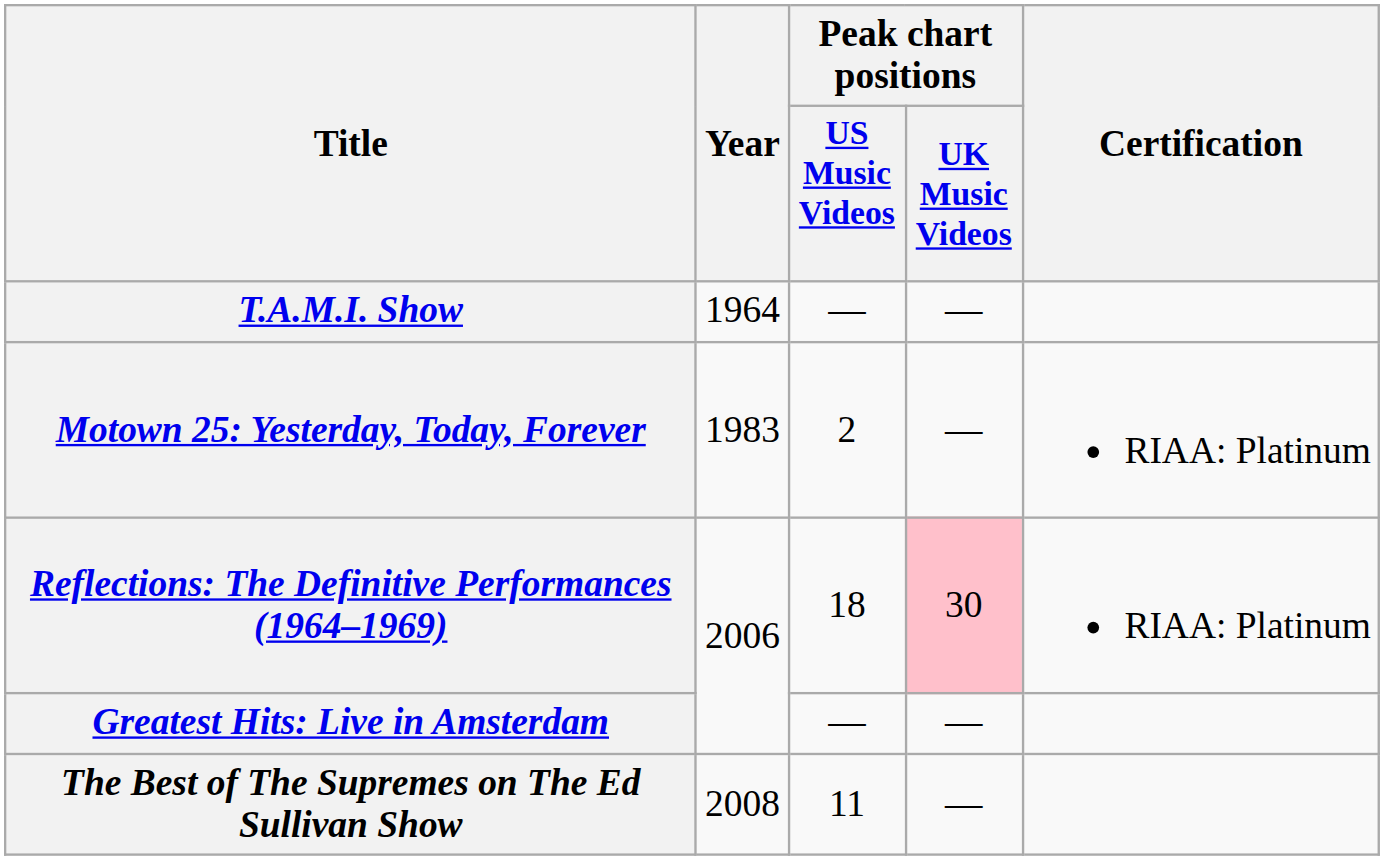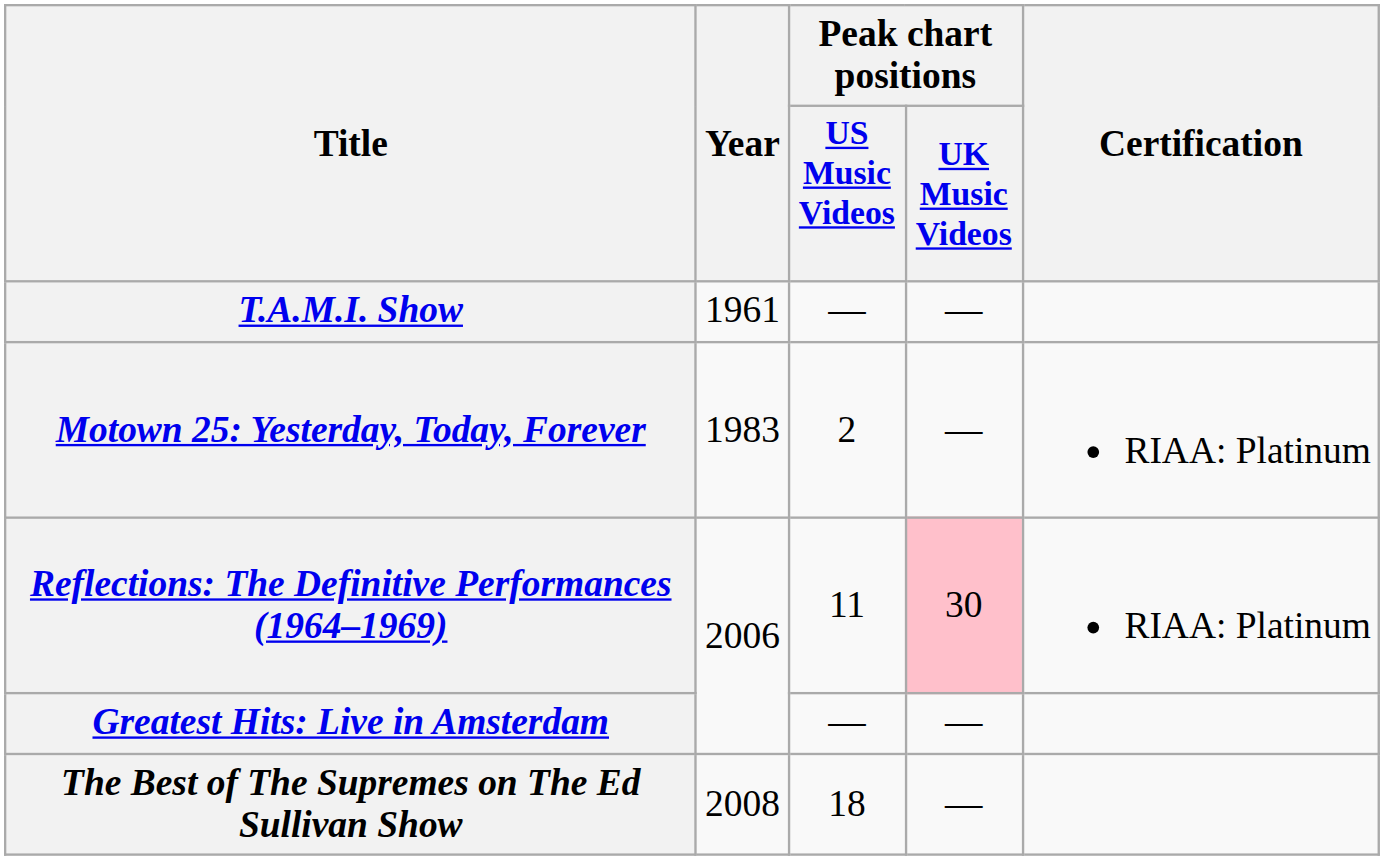T.A.M.I. Show | Year: 1964 -> 1961
Reflections: The Definitive Performances (1964–1969) | Peak chart positions / US Music Videos: 18 -> 11
The Best of The Supremes on The Ed Sullivan Show | Peak chart positions / US Music Videos: 11 -> 18
